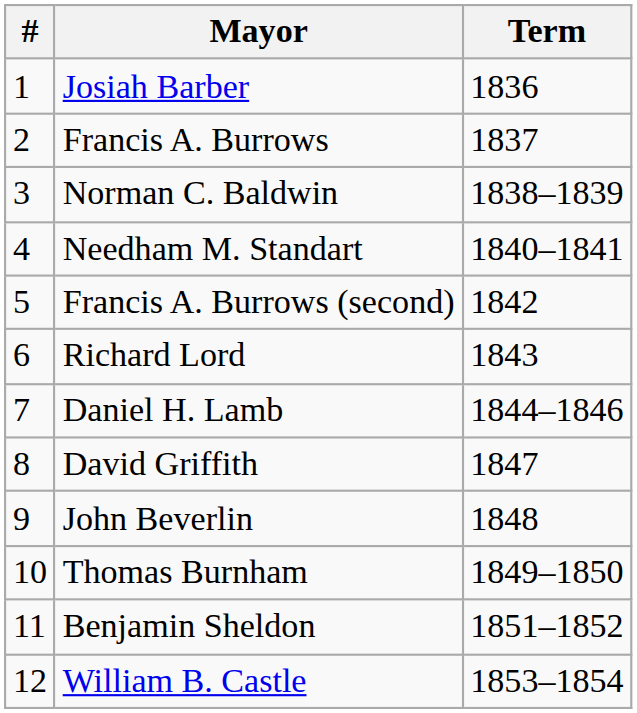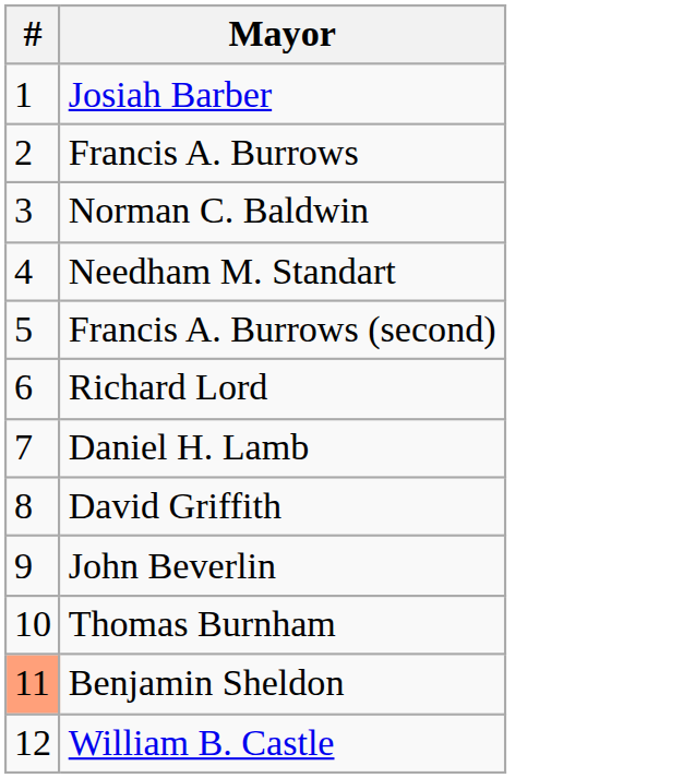- column: Term | 1836 | 1837 | 1838–1839 | 1840–1841 | 1842 | 1843 | 1844–1846 | 1847 | 1848 | 1849–1850 | 1851–1852 | 1853–1854
Benjamin Sheldon | #: no background -> lightsalmon background
